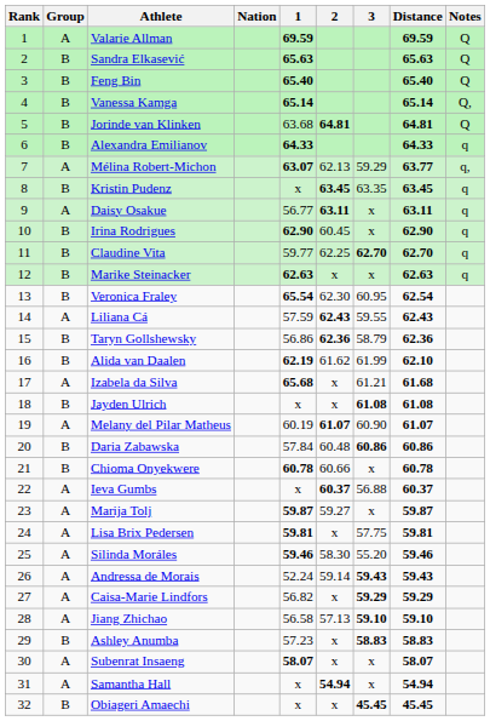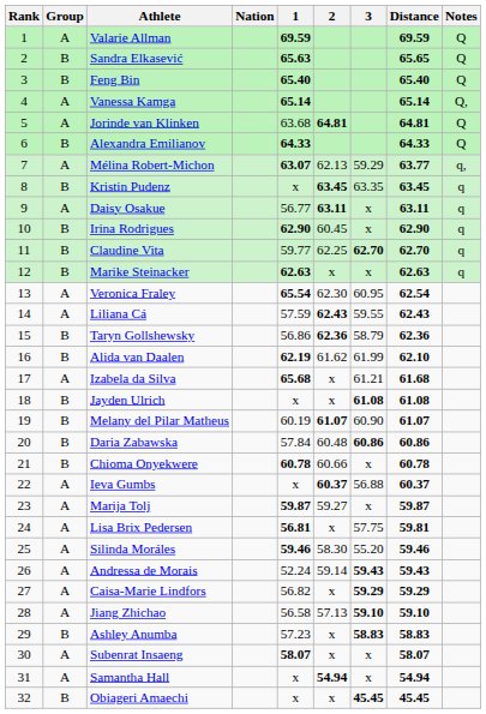Sandra Elkasević | Distance: 65.63 -> 65.65
Vanessa Kamga | Group: B -> A
Jorinde van Klinken | Group: B -> A
Alexandra Emilianov | Notes: q -> Q
Veronica Fraley | Group: B -> A
Melany del Pilar Matheus | Group: A -> B
Lisa Brix Pedersen | 1: 59.81 -> 56.81
